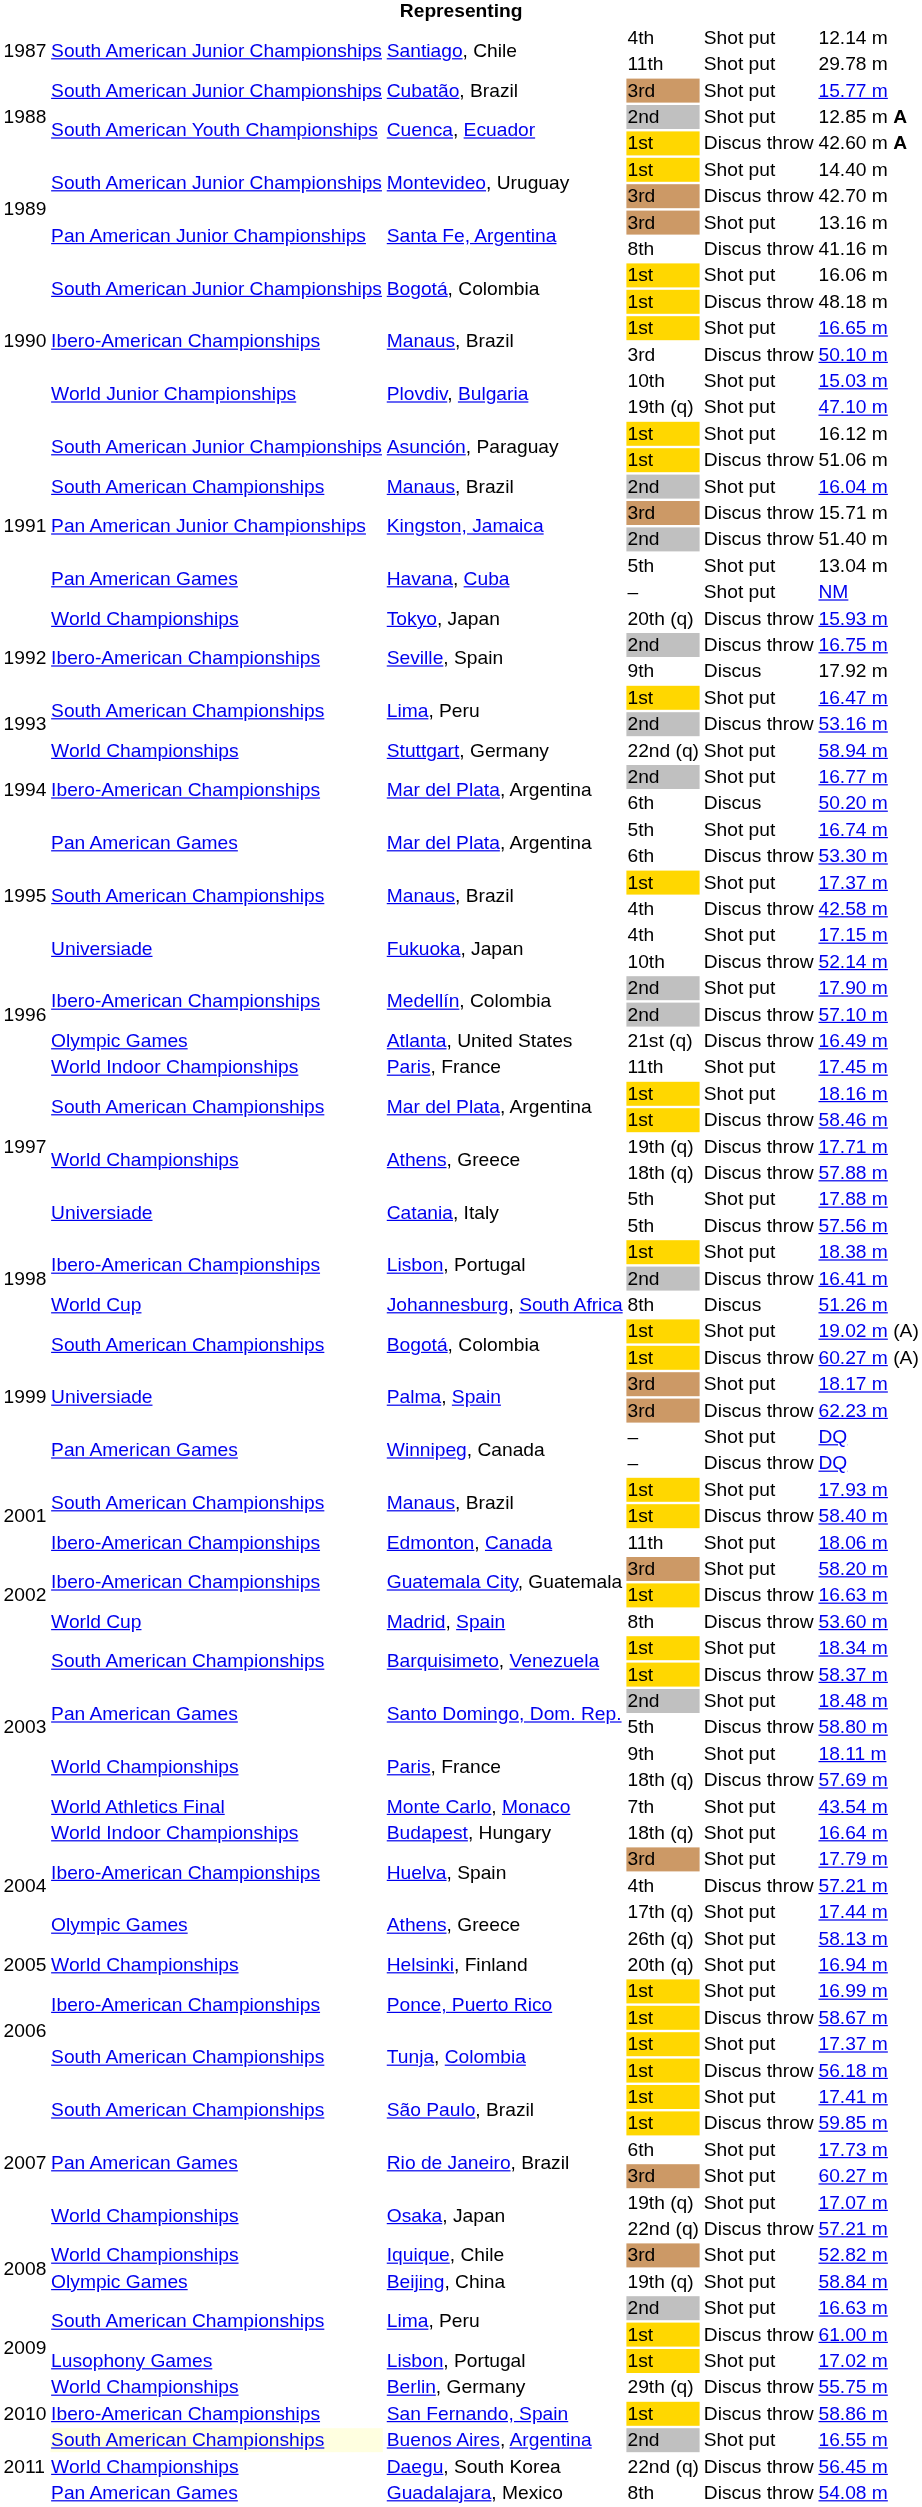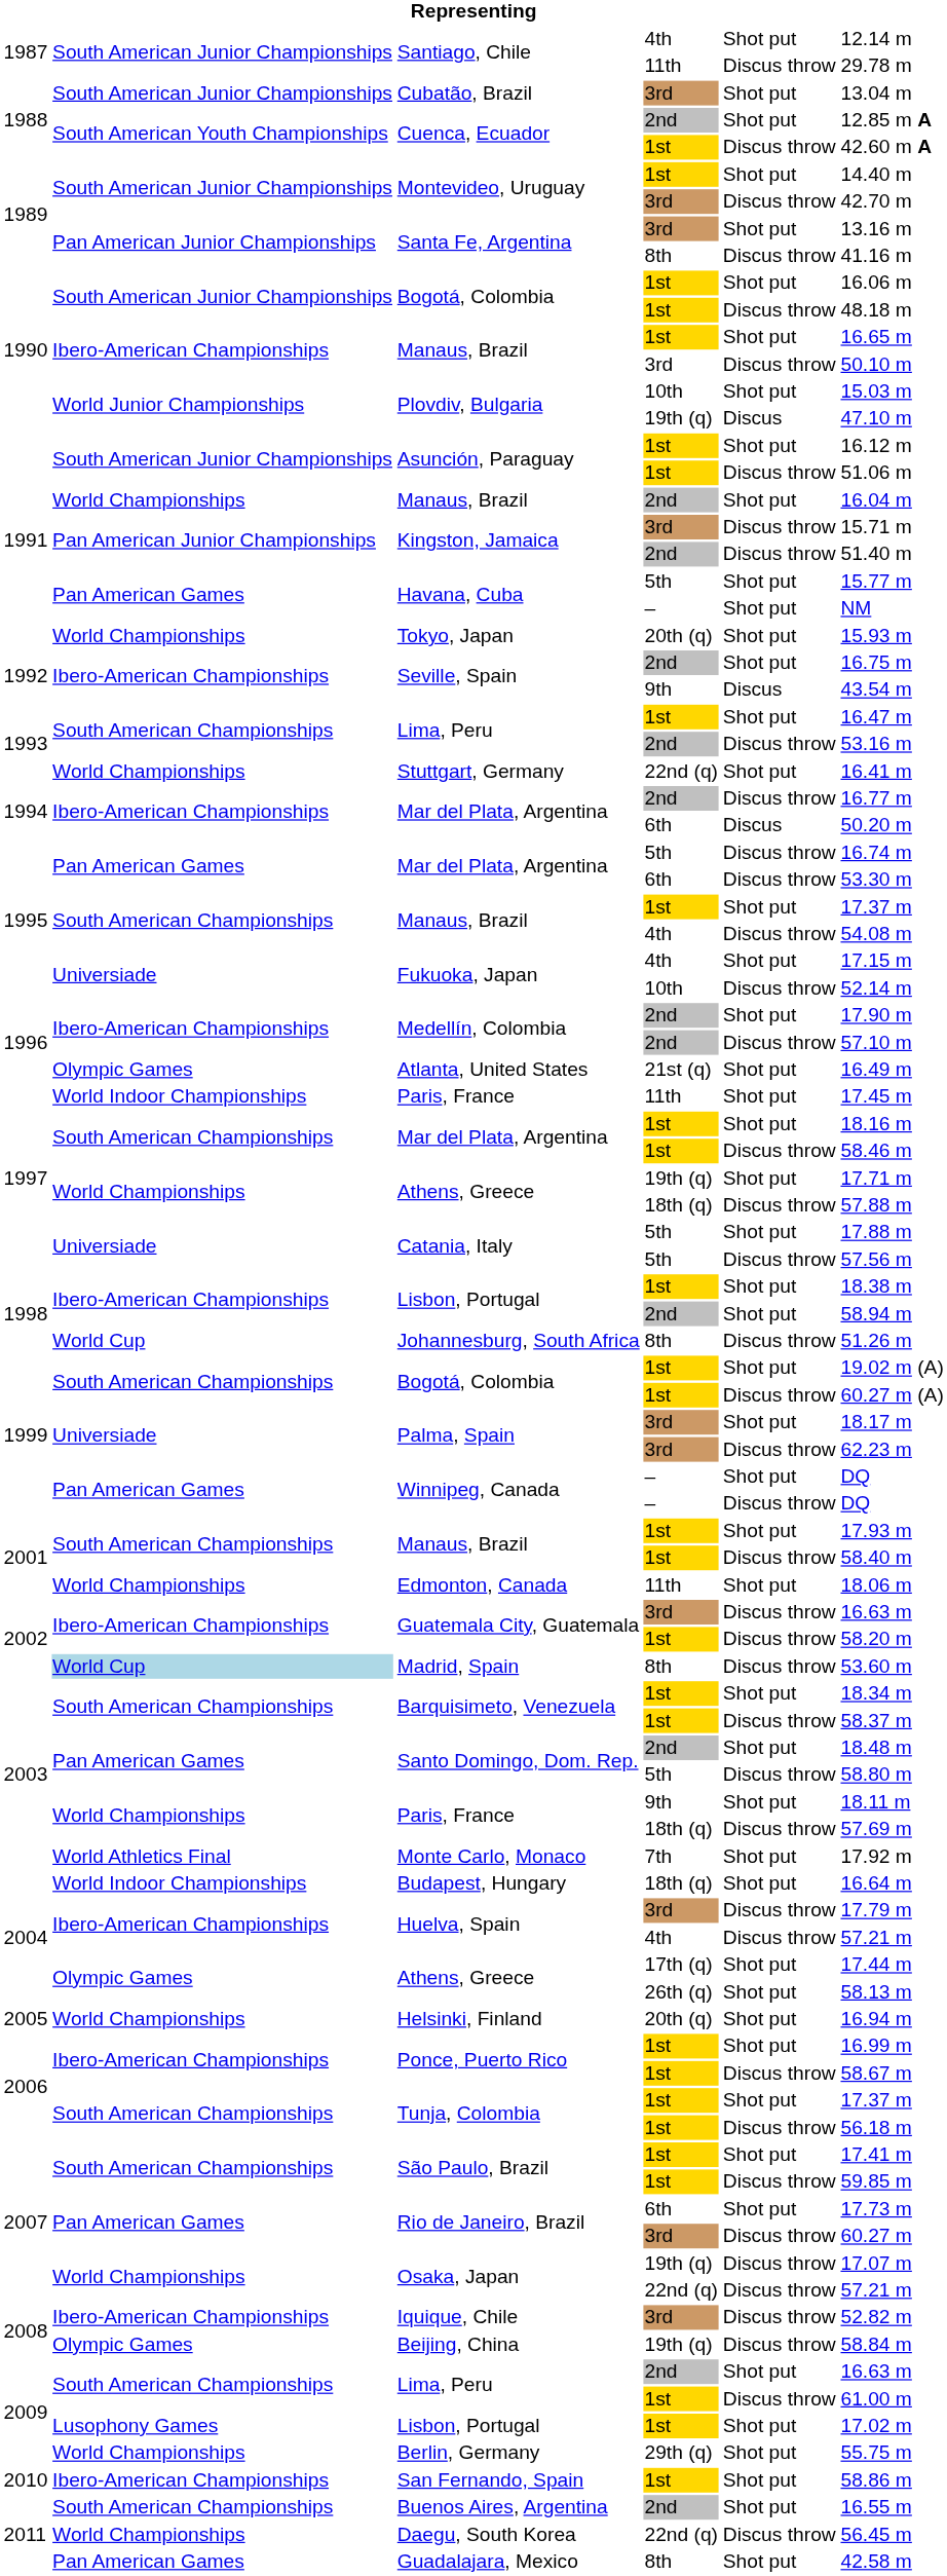Santiago, Chile / 11th | column 5: Shot put -> Discus throw
Cubatão, Brazil | column 6: 15.77 m -> 13.04 m
Plovdiv, Bulgaria / 19th (q) | column 5: Shot put -> Discus
Manaus, Brazil / 2nd | column 2: South American Championships -> World Championships
Havana, Cuba / 5th | column 6: 13.04 m -> 15.77 m
Tokyo, Japan | column 5: Discus throw -> Shot put
Seville, Spain / 2nd | column 5: Discus throw -> Shot put
Seville, Spain / 9th | column 6: 17.92 m -> 43.54 m
Stuttgart, Germany | column 6: 58.94 m -> 16.41 m
Mar del Plata, Argentina / 2nd | column 5: Shot put -> Discus throw
Mar del Plata, Argentina / 5th | column 5: Shot put -> Discus throw
Manaus, Brazil / 4th | column 6: 42.58 m -> 54.08 m
Atlanta, United States | column 5: Discus throw -> Shot put
Athens, Greece / 19th (q) | column 5: Discus throw -> Shot put
Lisbon, Portugal / 2nd | column 5: Discus throw -> Shot put
Lisbon, Portugal / 2nd | column 6: 16.41 m -> 58.94 m
Johannesburg, South Africa | column 5: Discus -> Discus throw
Edmonton, Canada | column 2: Ibero-American Championships -> World Championships
Guatemala City, Guatemala / 3rd | column 5: Shot put -> Discus throw
Guatemala City, Guatemala / 3rd | column 6: 58.20 m -> 16.63 m
Guatemala City, Guatemala / 1st | column 6: 16.63 m -> 58.20 m
Madrid, Spain | column 2: no background -> lightblue background
Monte Carlo, Monaco | column 6: 43.54 m -> 17.92 m
Huelva, Spain / 3rd | column 5: Shot put -> Discus throw
Rio de Janeiro, Brazil / 3rd | column 5: Shot put -> Discus throw
Osaka, Japan / 19th (q) | column 5: Shot put -> Discus throw
Iquique, Chile | column 2: World Championships -> Ibero-American Championships
Iquique, Chile | column 5: Shot put -> Discus throw
Beijing, China | column 5: Shot put -> Discus throw
Berlin, Germany | column 5: Discus throw -> Shot put
San Fernando, Spain | column 5: Discus throw -> Shot put
Buenos Aires, Argentina | column 2: lightyellow background -> no background
Guadalajara, Mexico | column 5: Discus throw -> Shot put
Guadalajara, Mexico | column 6: 54.08 m -> 42.58 m
